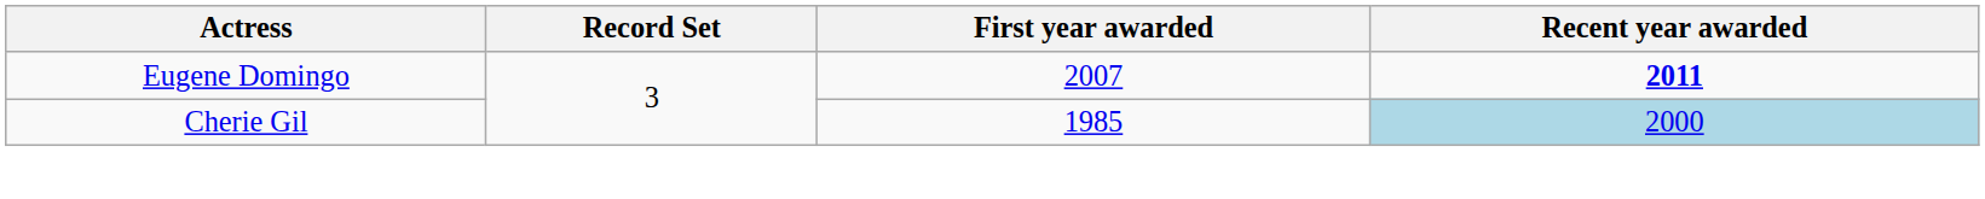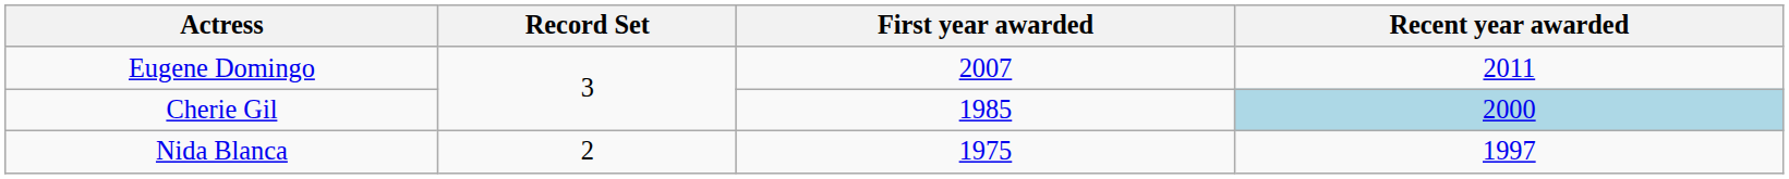Eugene Domingo | Recent year awarded: bold -> normal
+ row: Nida Blanca | 2 | 1975 | 1997
